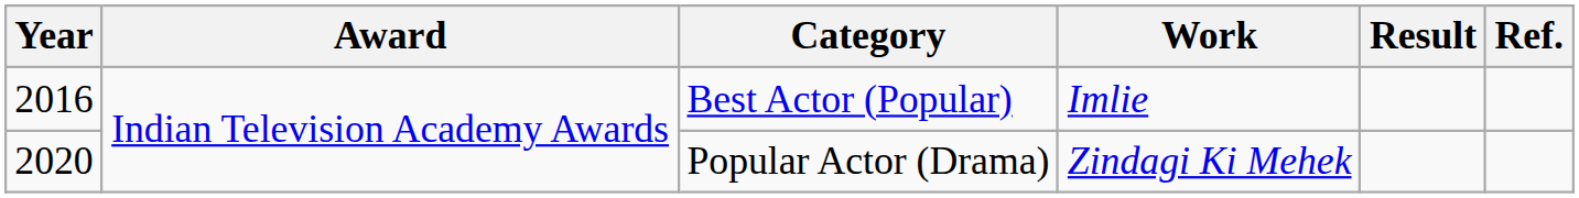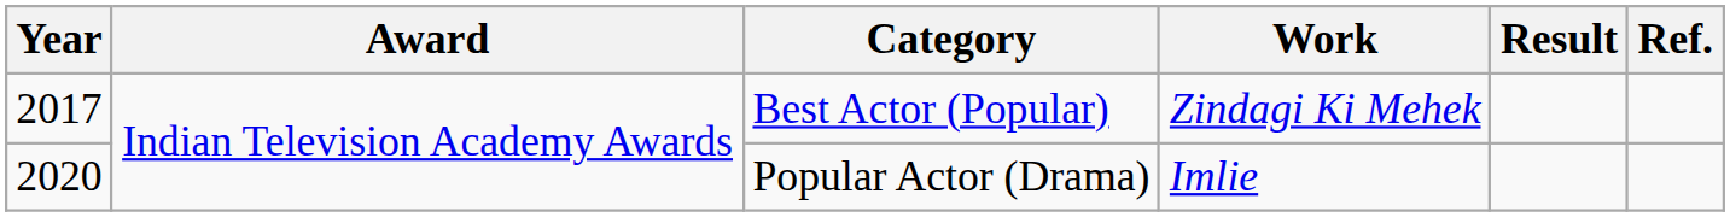Best Actor (Popular) | Year: 2016 -> 2017
Best Actor (Popular) | Work: Imlie -> Zindagi Ki Mehek
Popular Actor (Drama) | Work: Zindagi Ki Mehek -> Imlie
